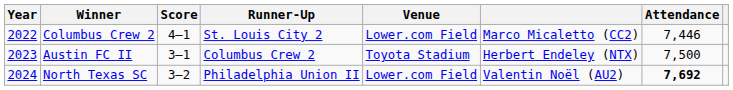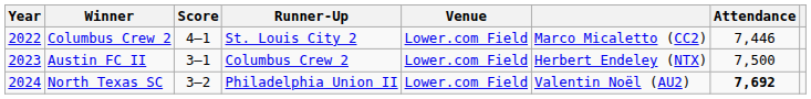Austin FC II | Venue: Toyota Stadium -> Lower.com Field
